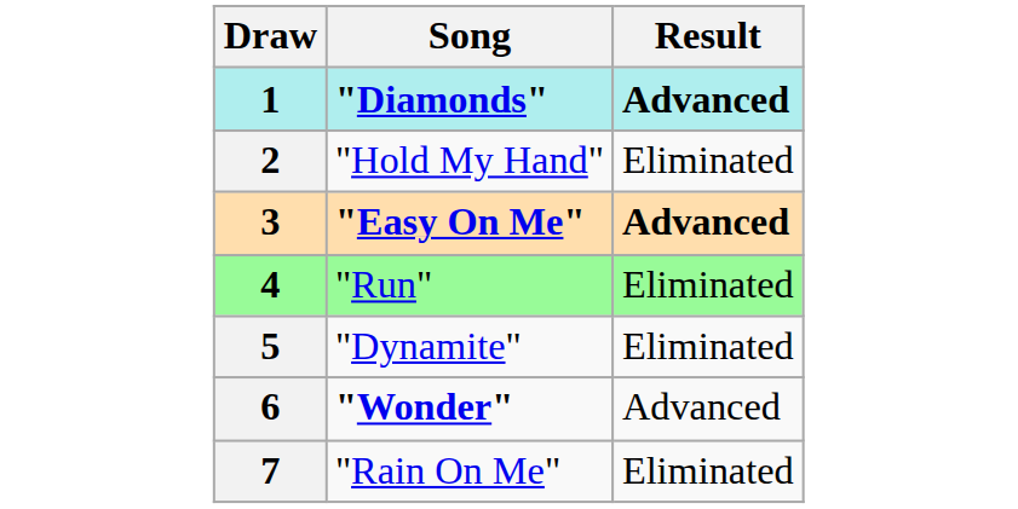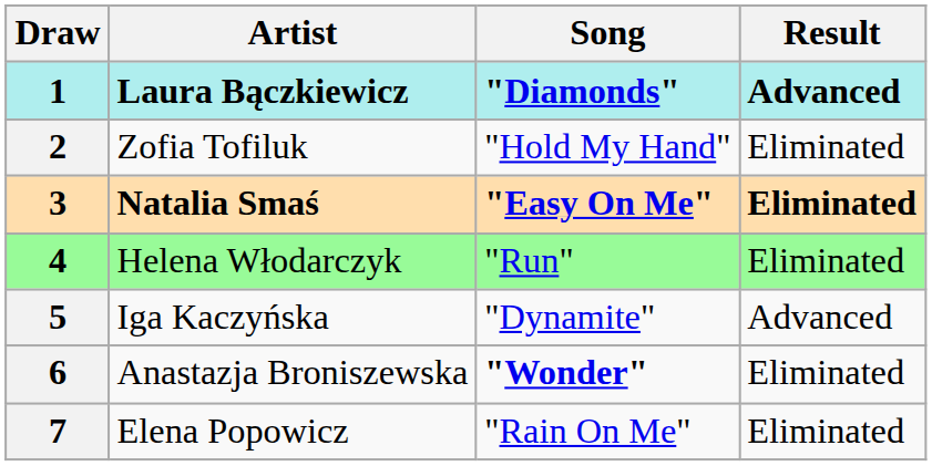+ column: Artist | Laura Bączkiewicz | Zofia Tofiluk | Natalia Smaś | Helena Włodarczyk | Iga Kaczyńska | Anastazja Broniszewska | Elena Popowicz
3 | Result: Advanced -> Eliminated
5 | Result: Eliminated -> Advanced
6 | Result: Advanced -> Eliminated
